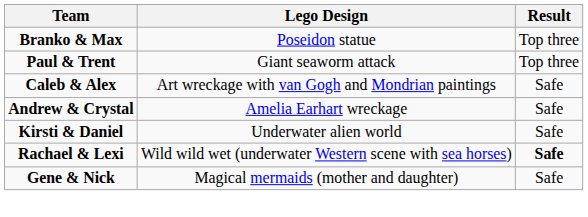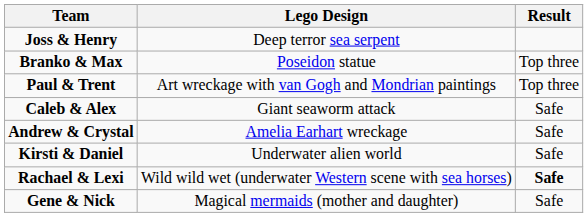+ row: Joss & Henry | Deep terror sea serpent
Paul & Trent | Lego Design: Giant seaworm attack -> Art wreckage with van Gogh and Mondrian paintings
Caleb & Alex | Lego Design: Art wreckage with van Gogh and Mondrian paintings -> Giant seaworm attack
